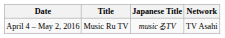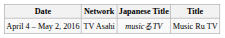columns swapped: Title <-> Network
